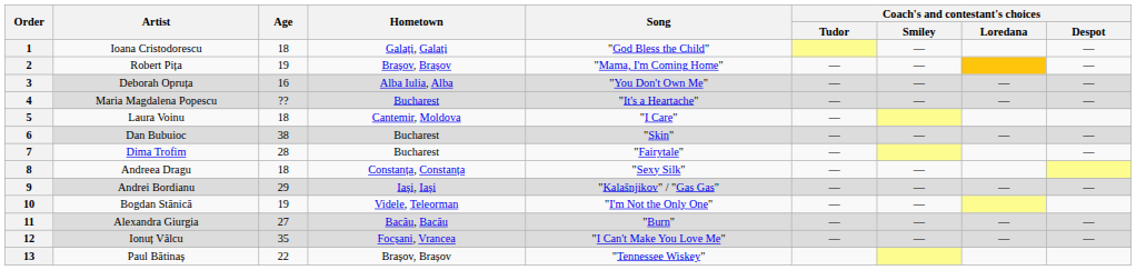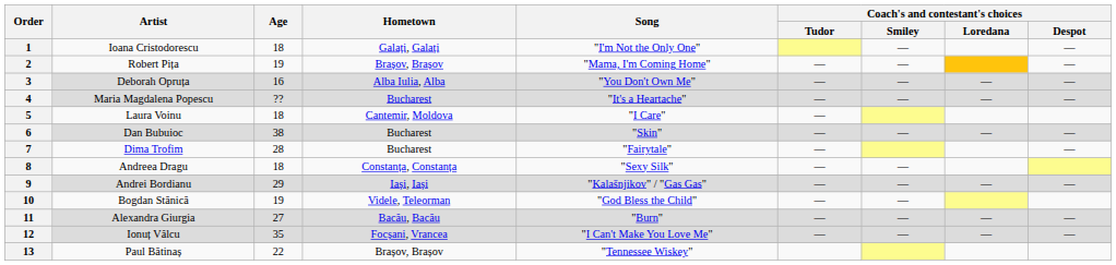1 | Song: "God Bless the Child" -> "I'm Not the Only One"
10 | Song: "I'm Not the Only One" -> "God Bless the Child"
